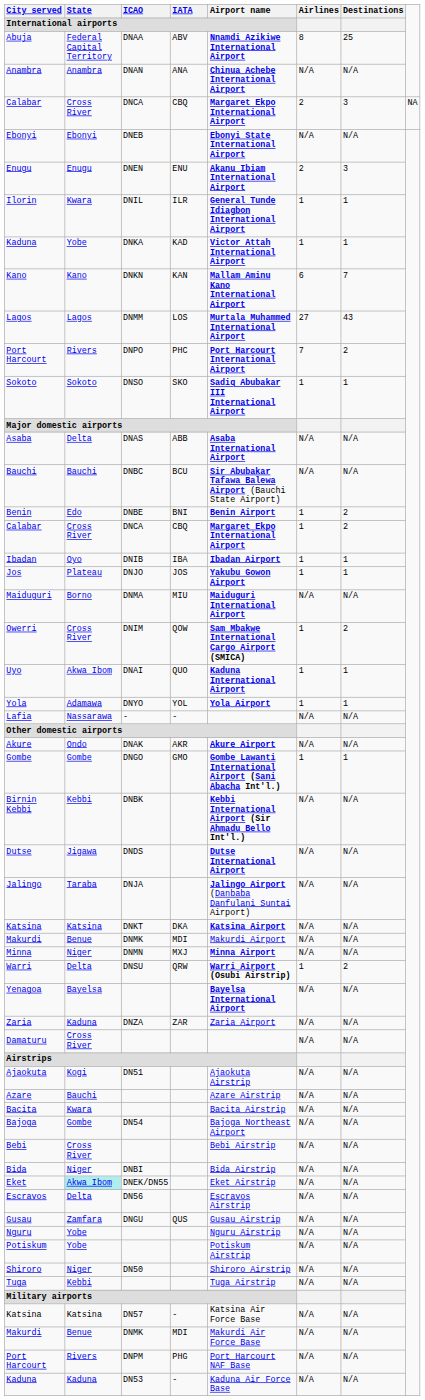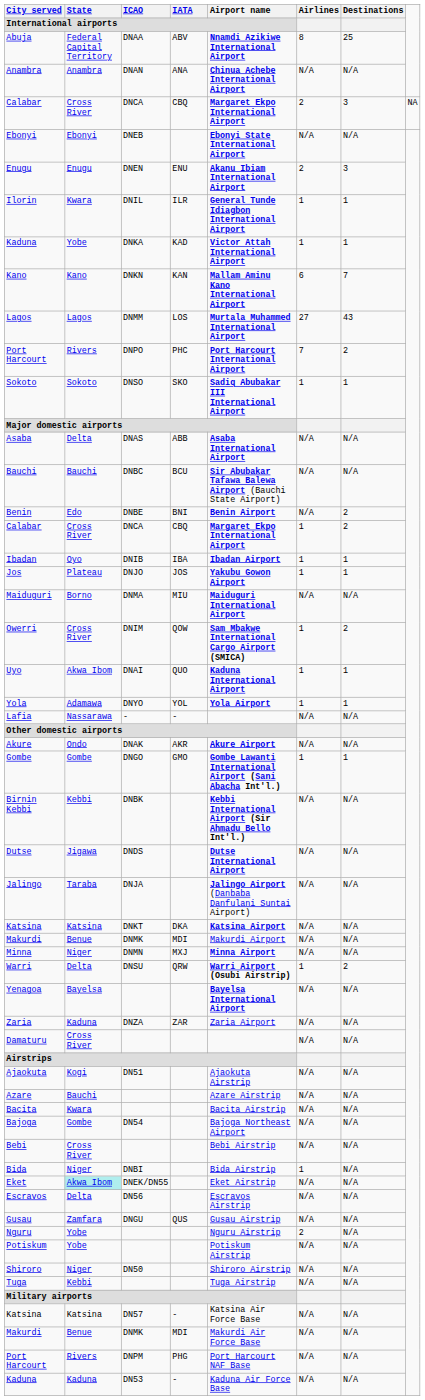Benin | Airlines: 1 -> N/A
Bida | Airlines: N/A -> 1
Nguru | Airlines: N/A -> 2
